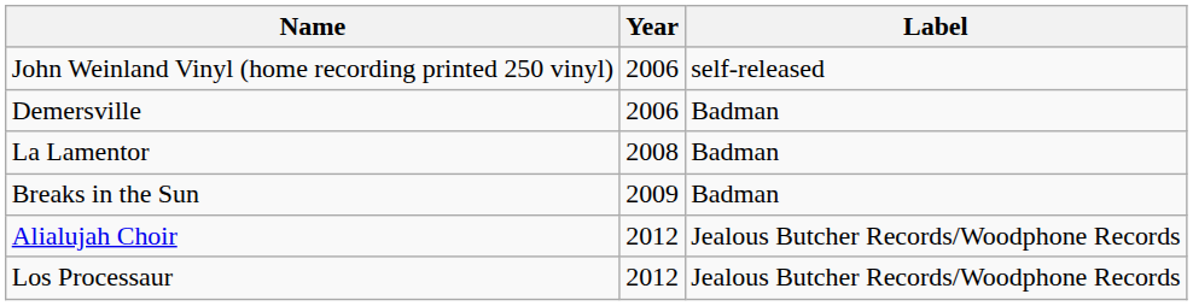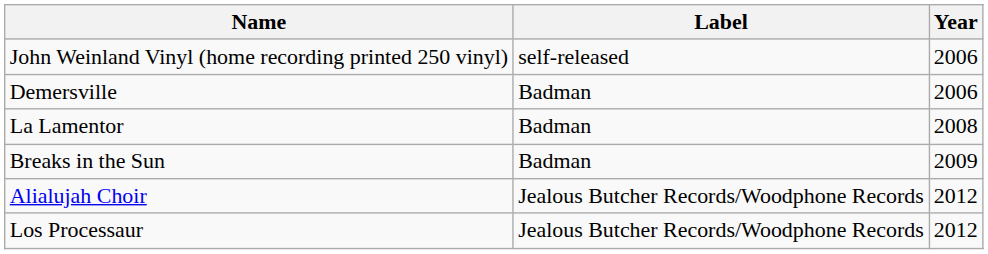columns swapped: Label <-> Year
